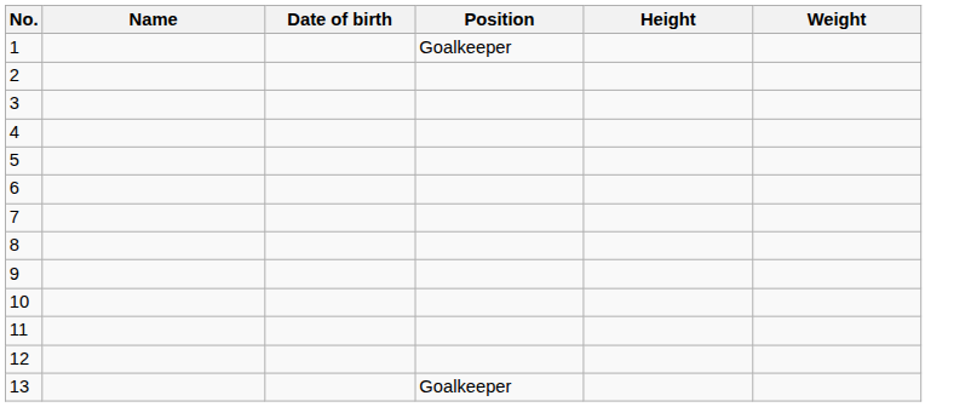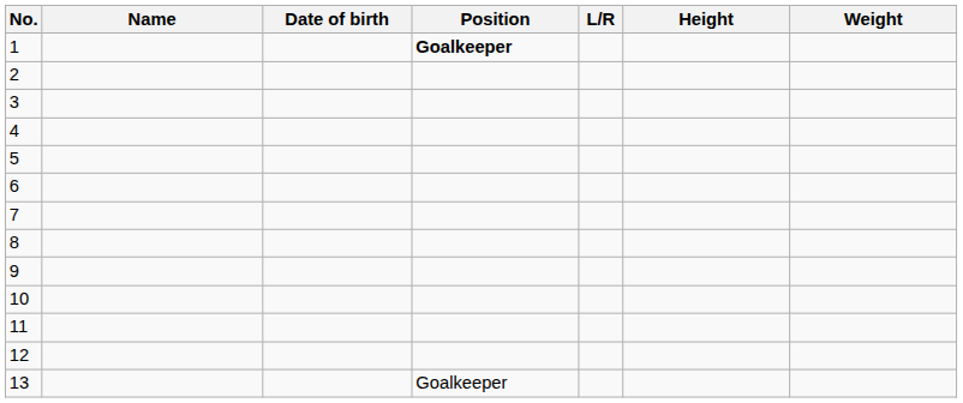+ column: L/R
1 | Position: normal -> bold
